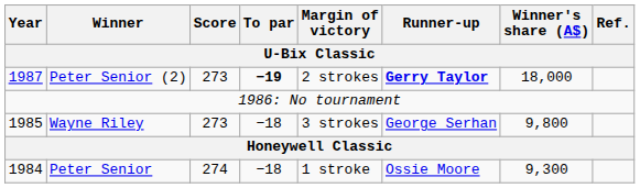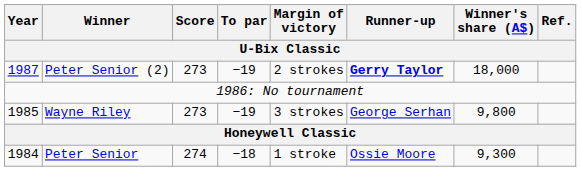Peter Senior (2) | To par: bold -> normal
Wayne Riley | To par: −18 -> −19
